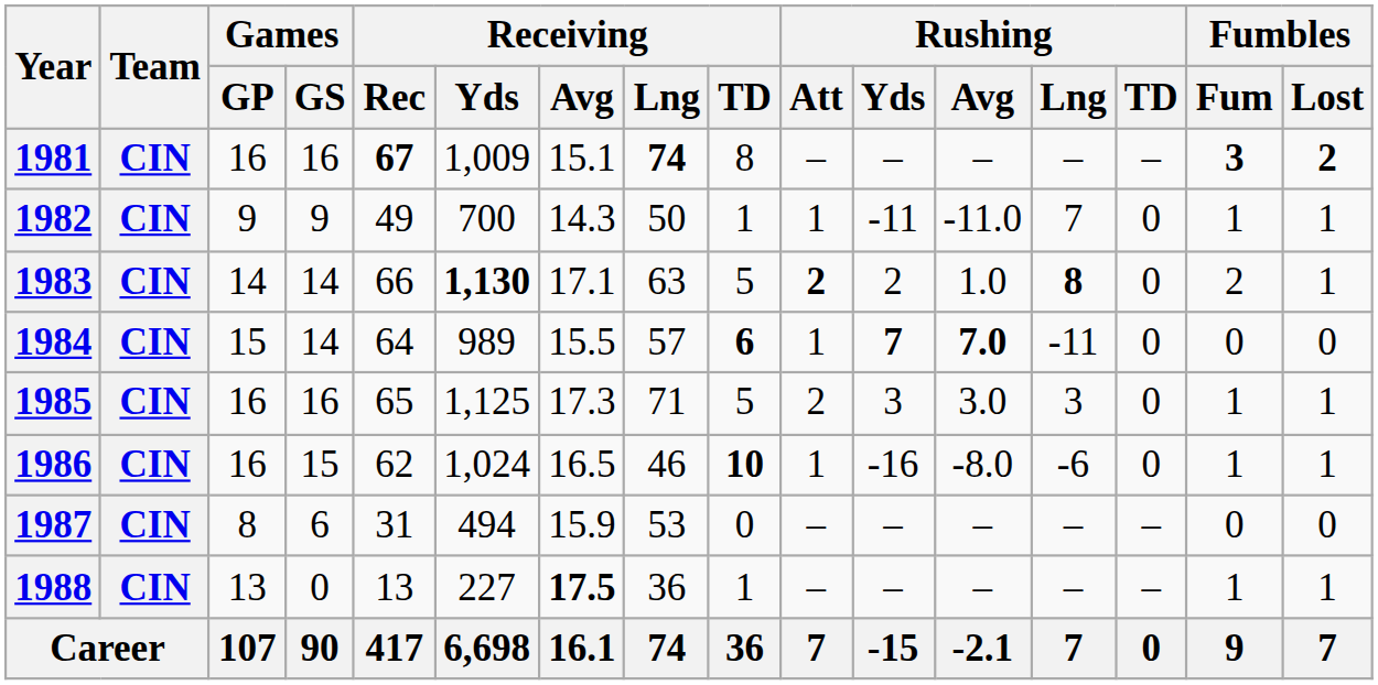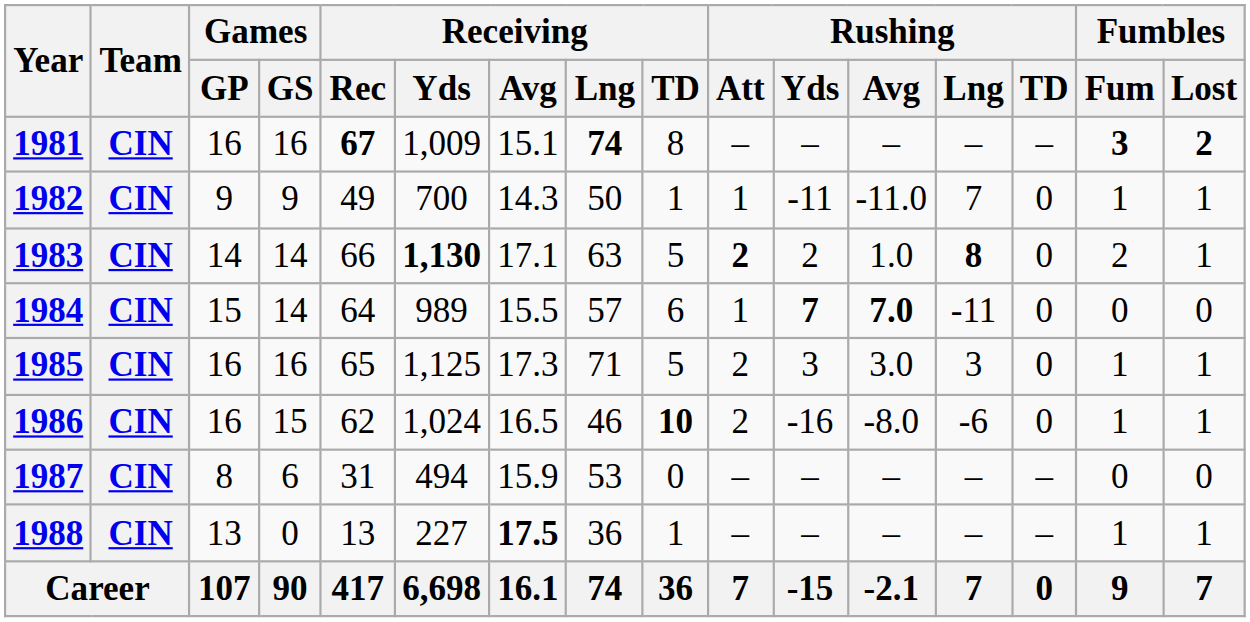1984 | Receiving / TD: bold -> normal
1986 | Rushing / Att: 1 -> 2
